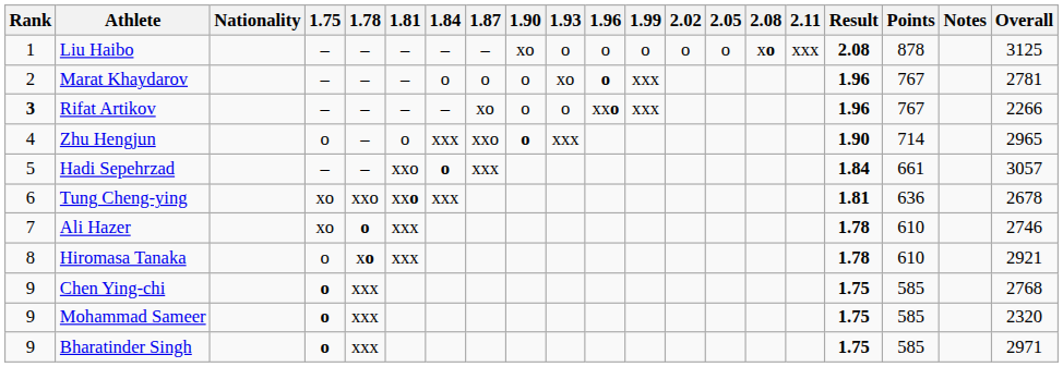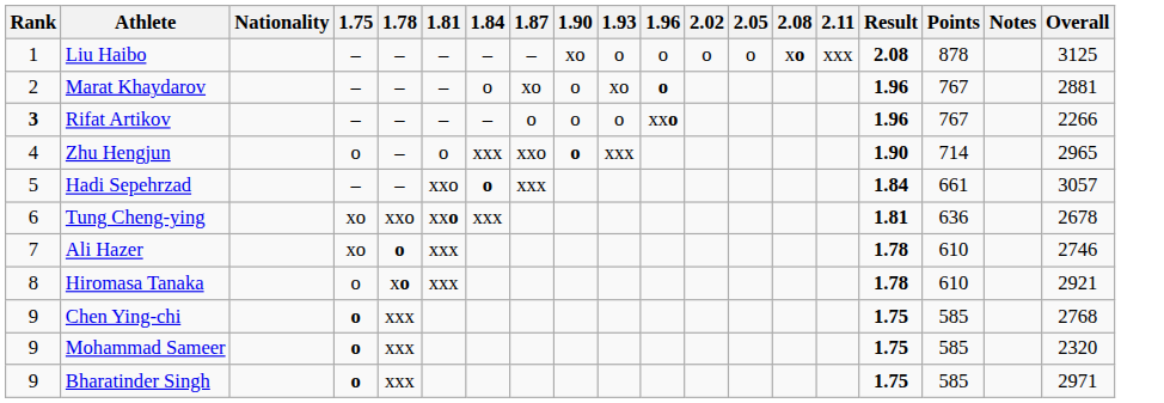- column: 1.99 | o | xxx | xxx
Marat Khaydarov | 1.87: o -> xo
Marat Khaydarov | Overall: 2781 -> 2881
Rifat Artikov | 1.87: xo -> o
